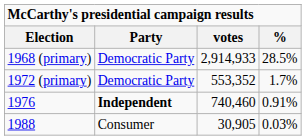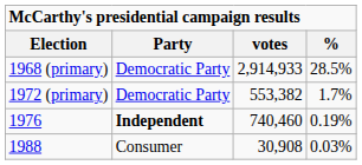1972 (primary) | votes: 553,352 -> 553,382
1976 | %: 0.91% -> 0.19%
1988 | votes: 30,905 -> 30,908
